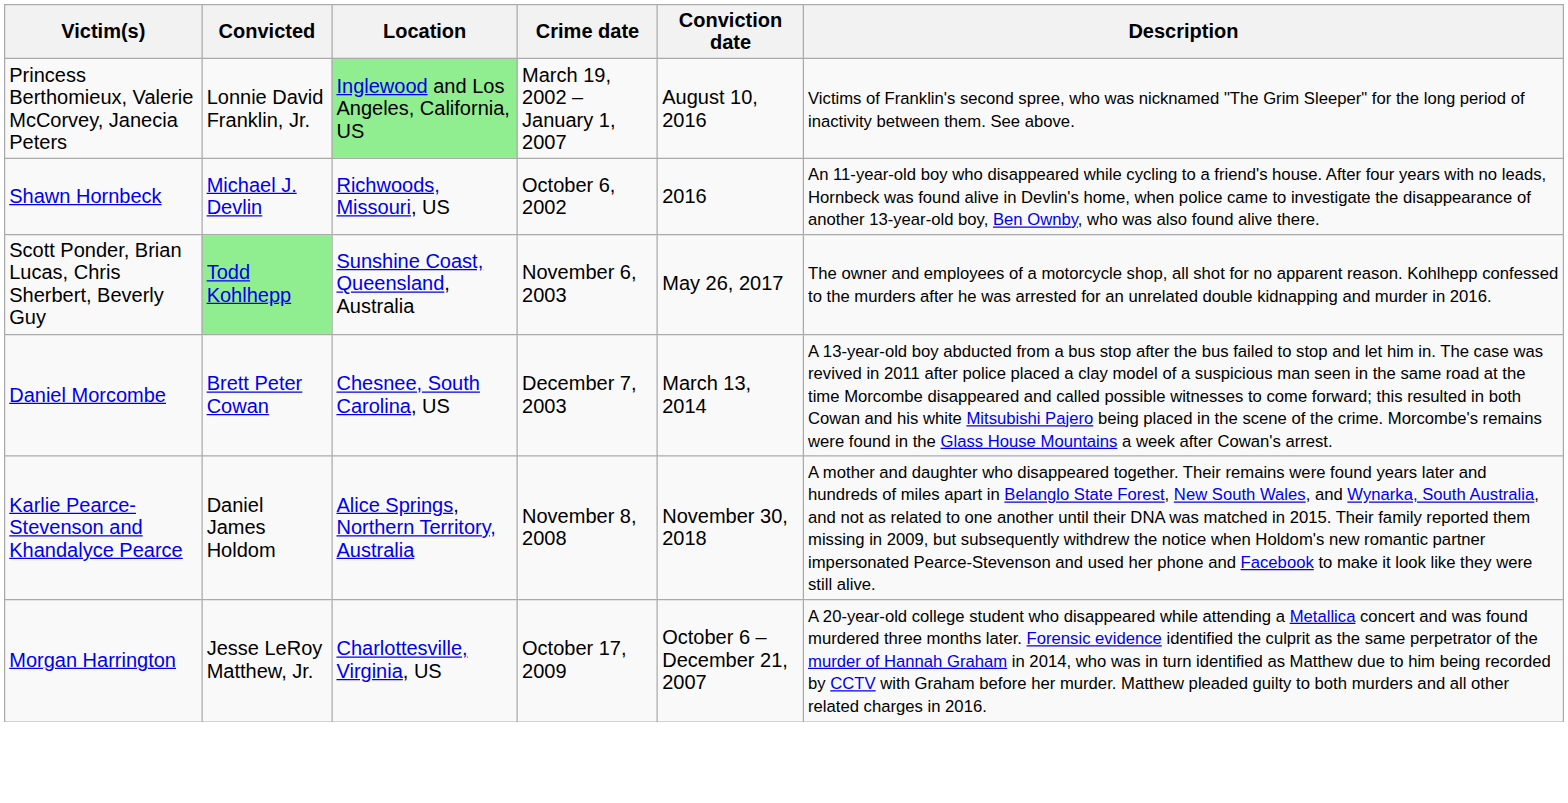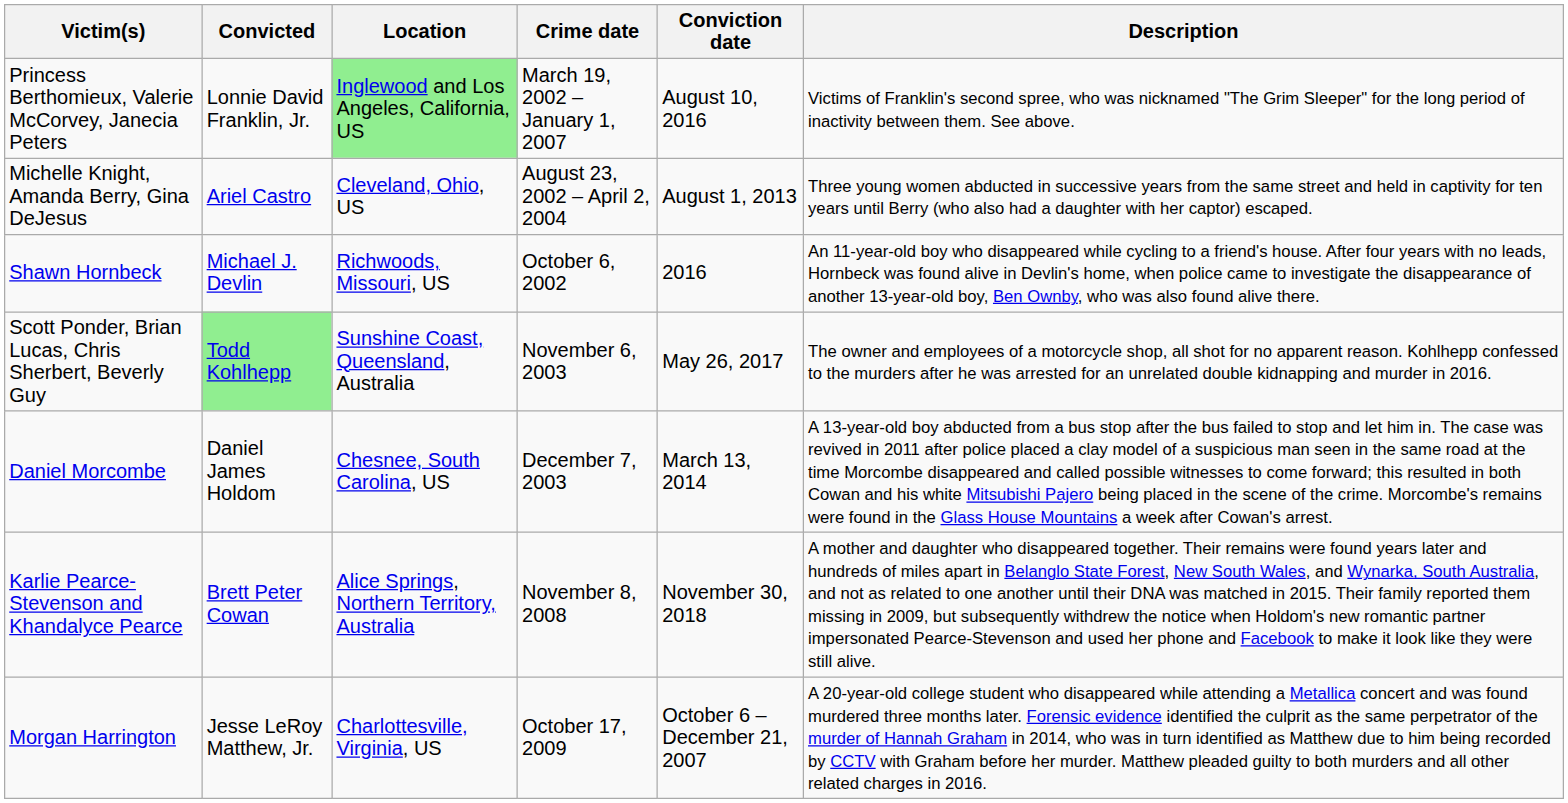+ row: Michelle Knight, Amanda Berry, Gina DeJesus | Ariel Castro | Cleveland, Ohio, US | August 23, 2002 – April 2, 2004 | August 1, 2013 | Three young women abducted in successive years from the same street and held in captivity for ten years until Berry (who also had a daughter with her captor) escaped.
Daniel Morcombe | Convicted: Brett Peter Cowan -> Daniel James Holdom
Karlie Pearce-Stevenson and Khandalyce Pearce | Convicted: Daniel James Holdom -> Brett Peter Cowan
